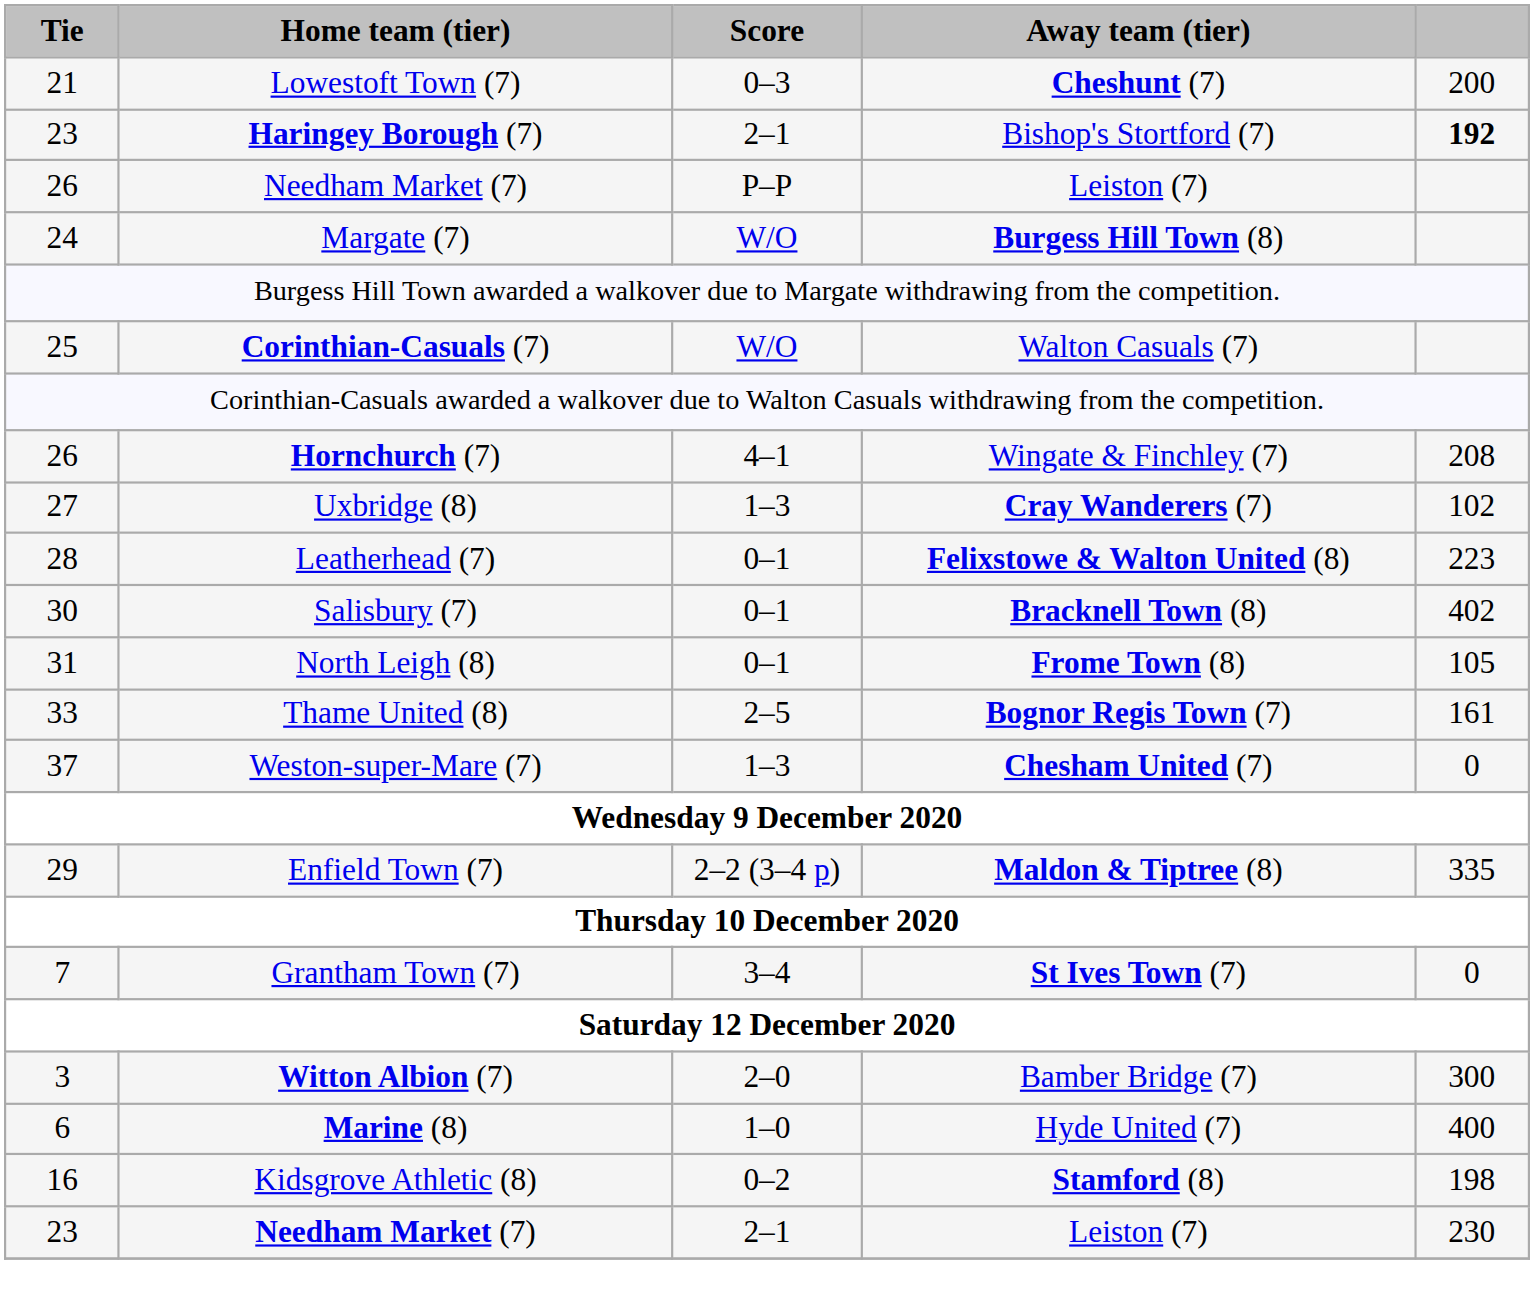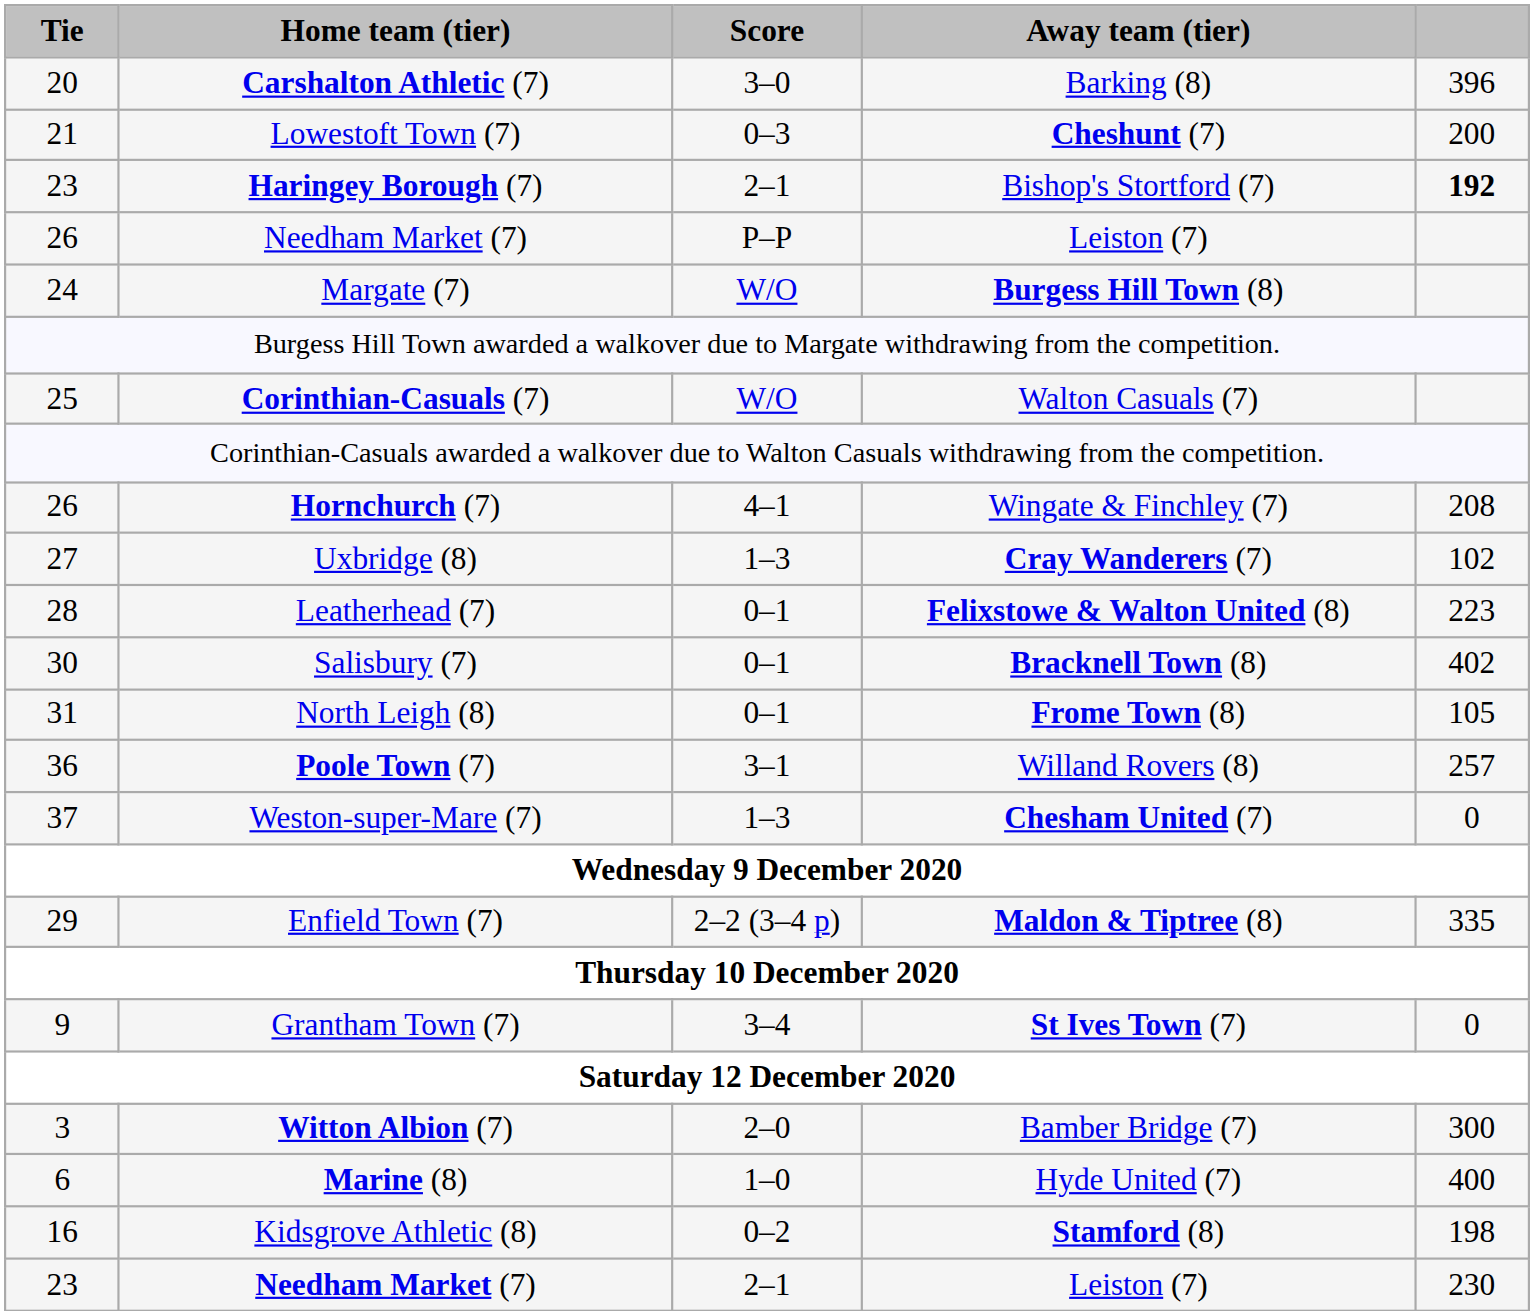+ row: 20 | Carshalton Athletic (7) | 3–0 | Barking (8) | 396
- row: 33 | Thame United (8) | 2–5 | Bognor Regis Town (7) | 161
+ row: 36 | Poole Town (7) | 3–1 | Willand Rovers (8) | 257
Grantham Town (7) | Tie: 7 -> 9
